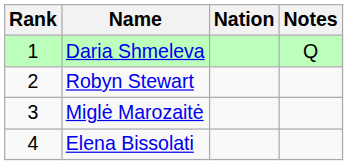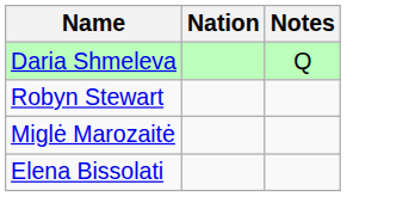- column: Rank | 1 | 2 | 3 | 4
